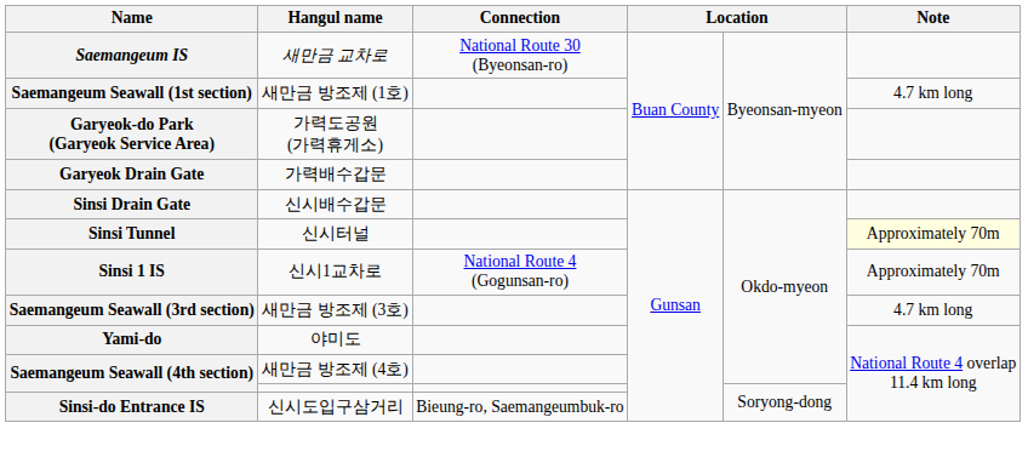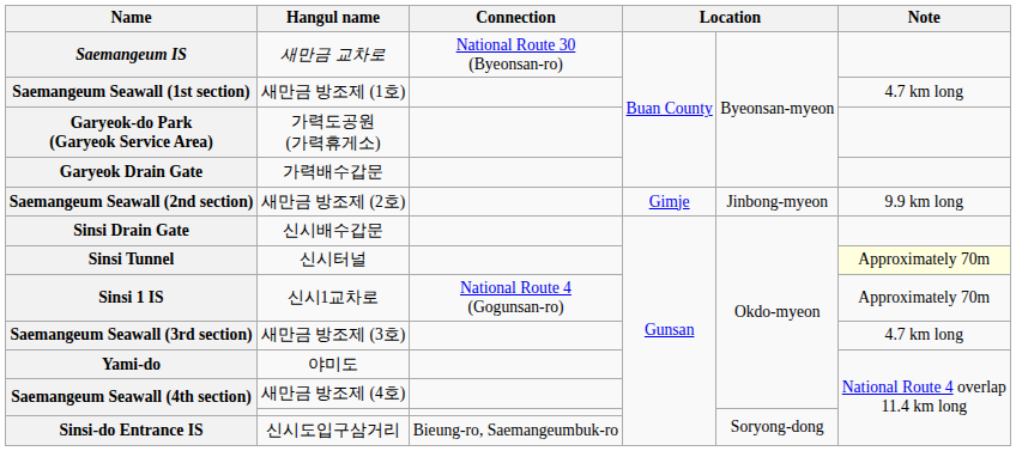+ row: Saemangeum Seawall (2nd section) | 새만금 방조제 (2호) | Gimje | Jinbong-myeon | 9.9 km long
